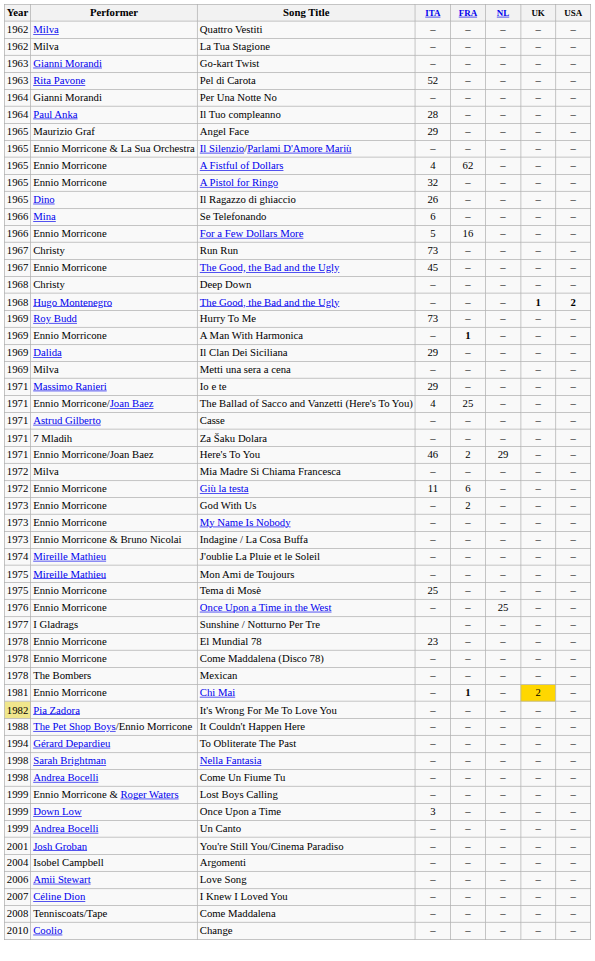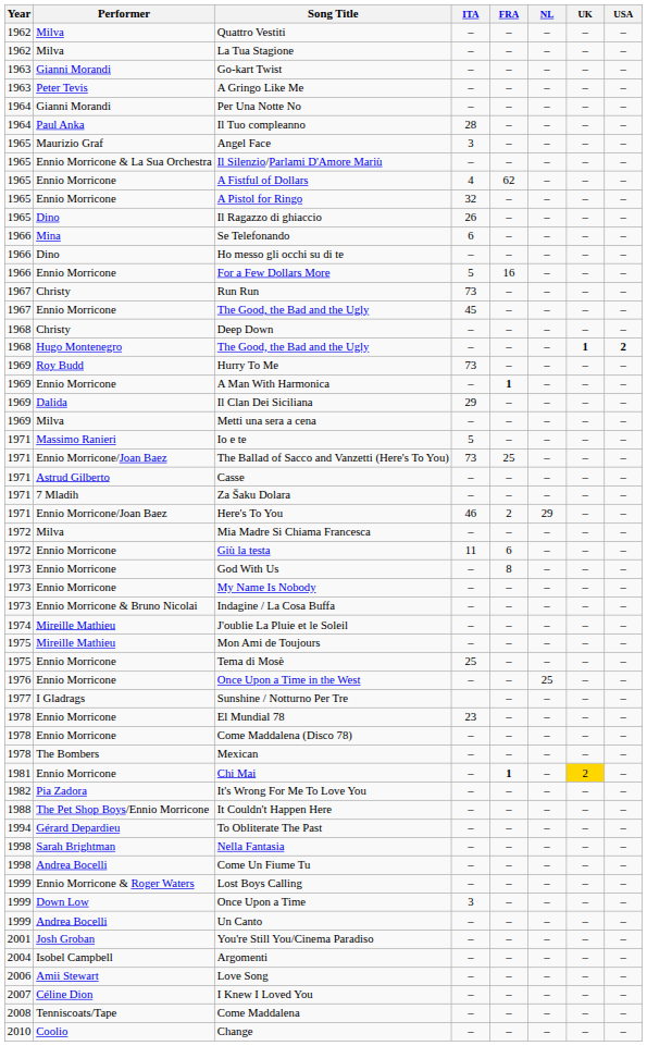+ row: 1963 | Peter Tevis | A Gringo Like Me | – | – | – | – | –
- row: 1963 | Rita Pavone | Pel di Carota | 52 | – | – | – | –
Angel Face | ITA: 29 -> 3
+ row: 1966 | Dino | Ho messo gli occhi su di te | – | – | – | – | –
Io e te | ITA: 29 -> 5
The Ballad of Sacco and Vanzetti (Here's To You) | ITA: 4 -> 73
God With Us | FRA: 2 -> 8
It's Wrong For Me To Love You | Year: khaki background -> no background
